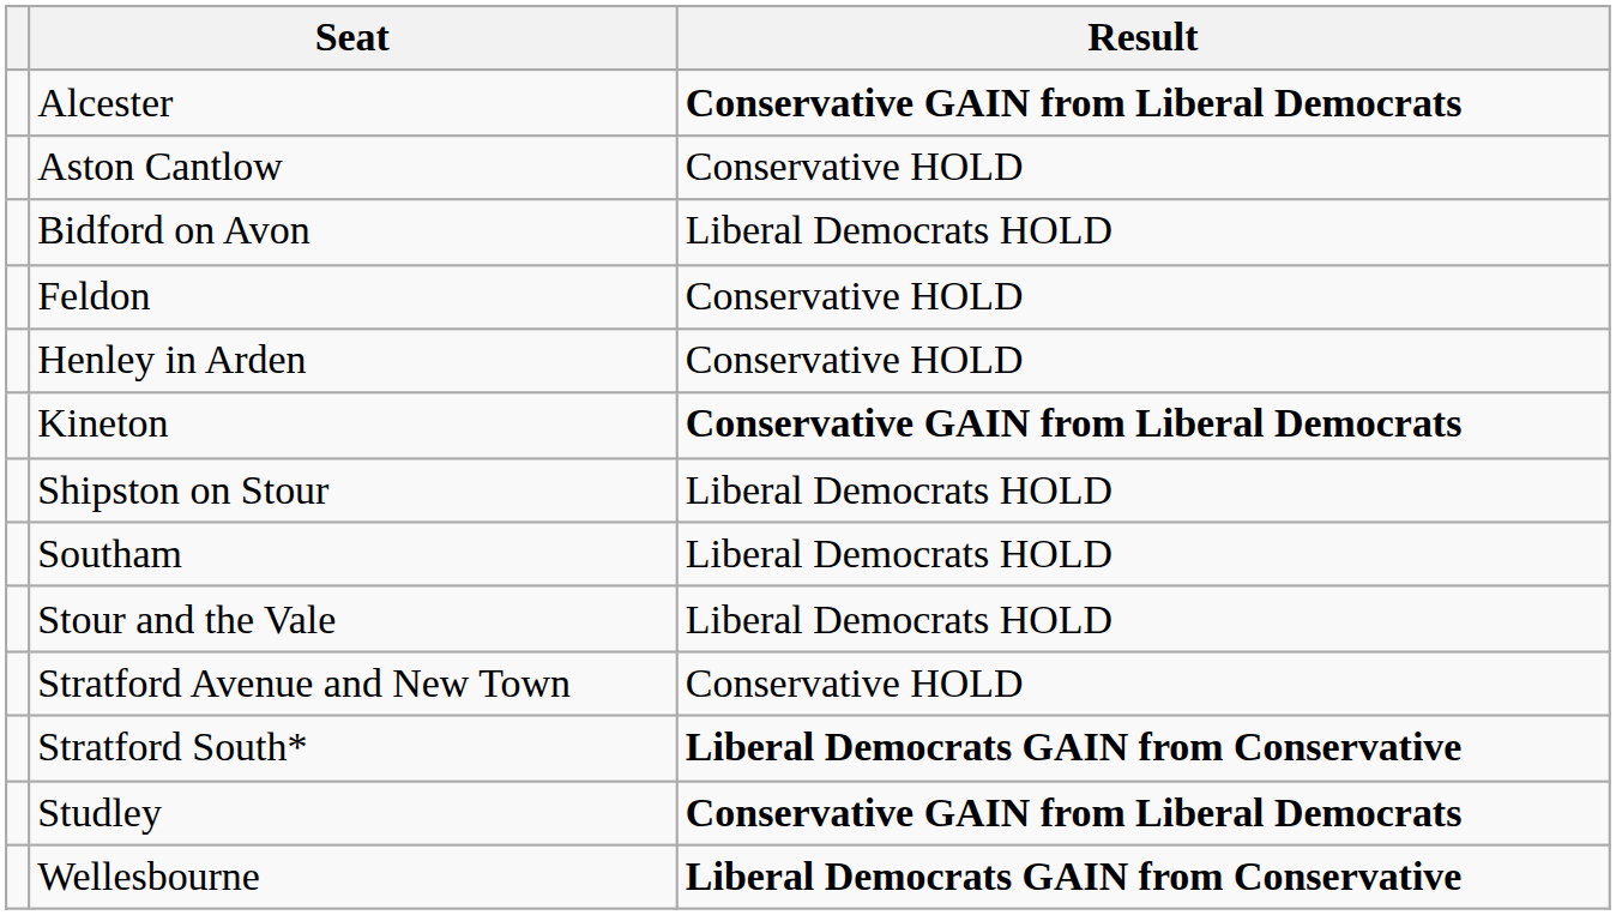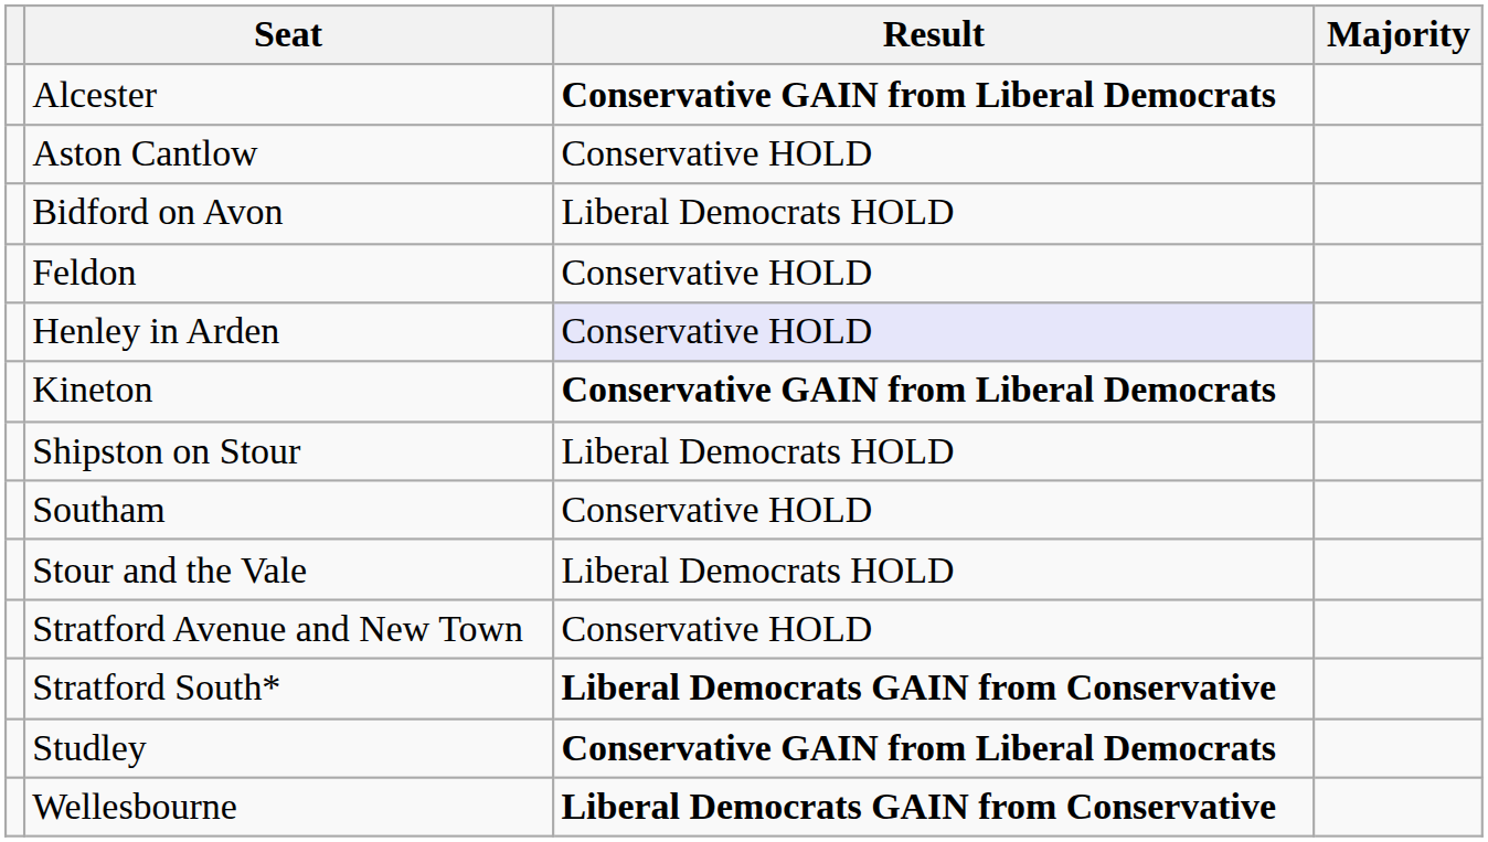+ column: Majority
Henley in Arden | Result: no background -> lavender background
Southam | Result: Liberal Democrats HOLD -> Conservative HOLD
